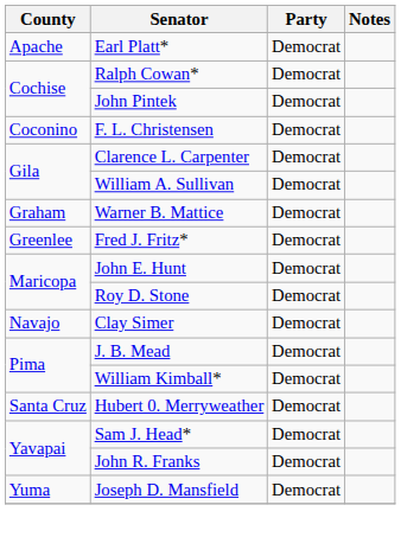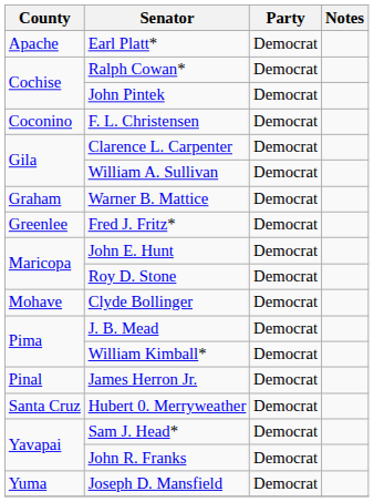+ row: Mohave | Clyde Bollinger | Democrat
- row: Navajo | Clay Simer | Democrat
+ row: Pinal | James Herron Jr. | Democrat
